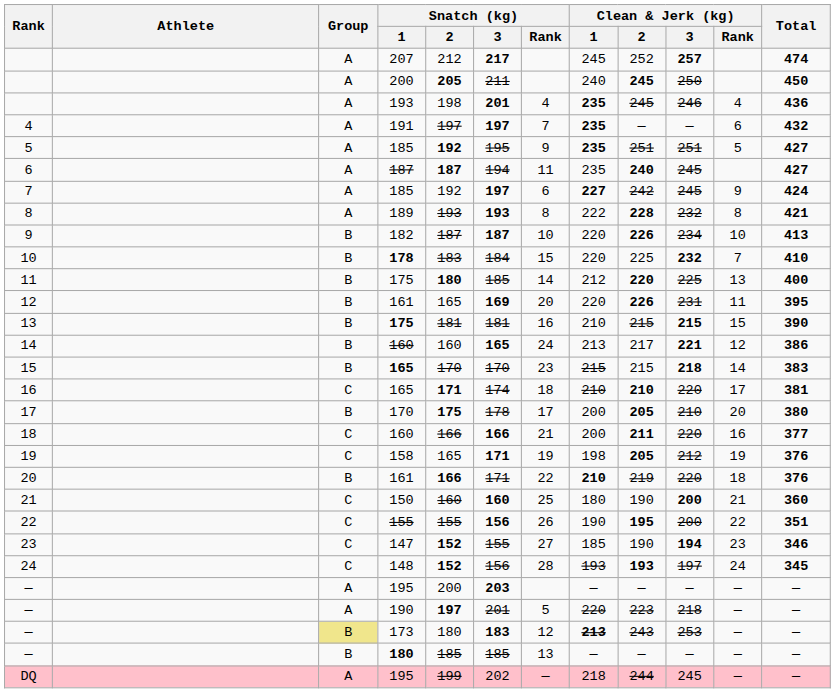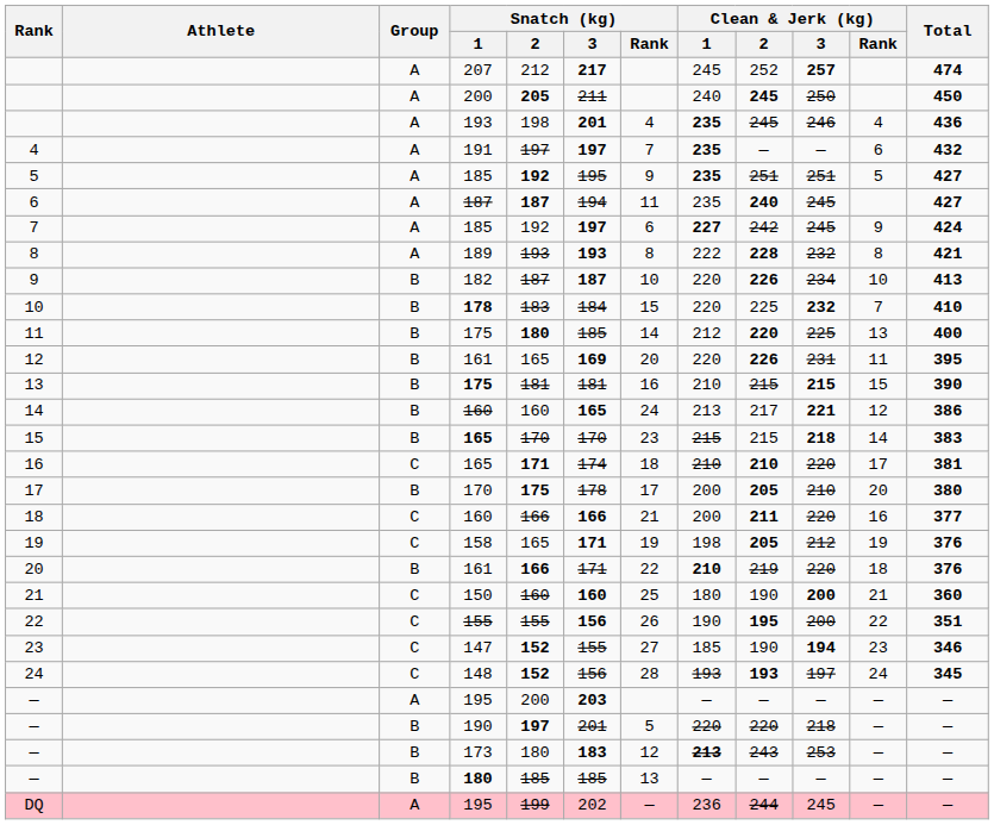— / 190 | Group: A -> B
— / 190 | Clean & Jerk (kg) / 2: 223 -> 220
— / 173 | Group: khaki background -> no background
DQ | Clean & Jerk (kg) / 1: 218 -> 236
